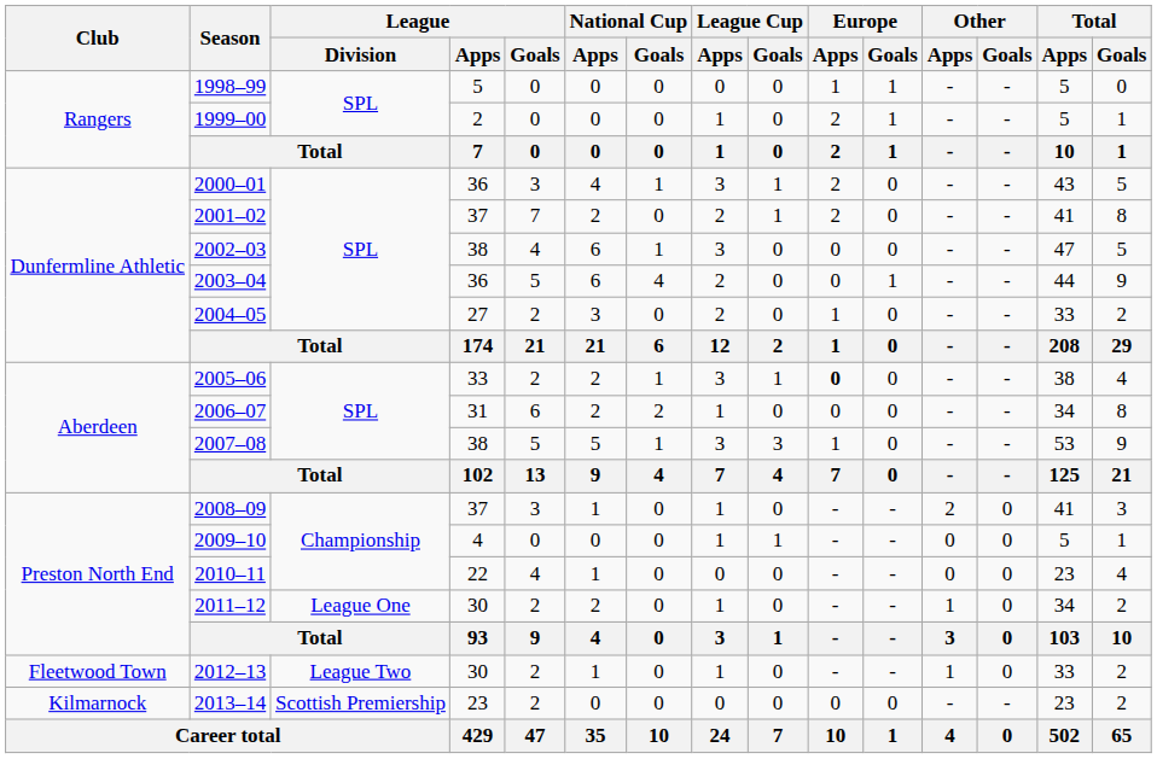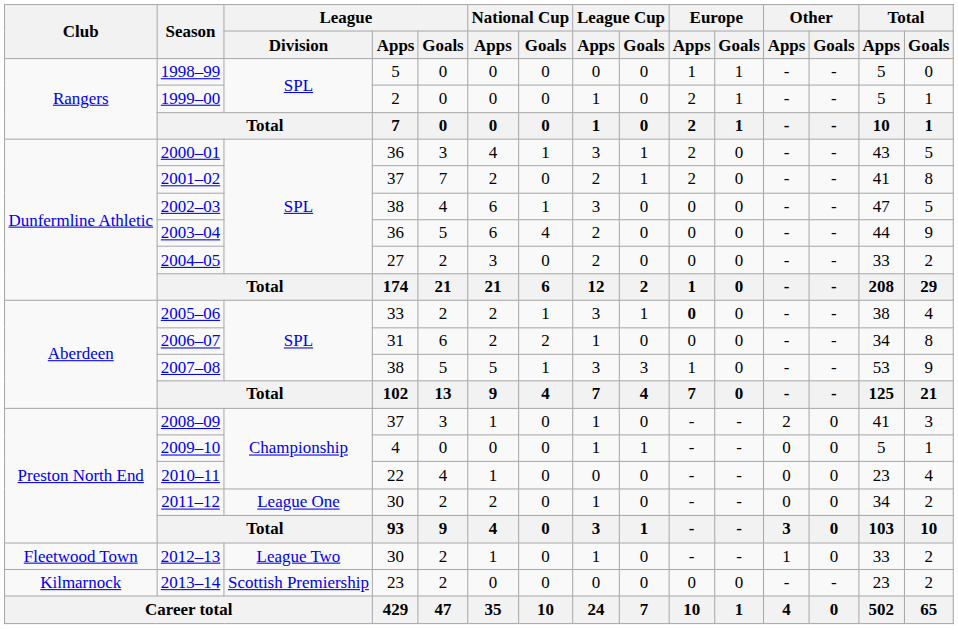2003–04 | Europe / Goals: 1 -> 0
2004–05 | Europe / Apps: 1 -> 0
2011–12 | Other / Apps: 1 -> 0
